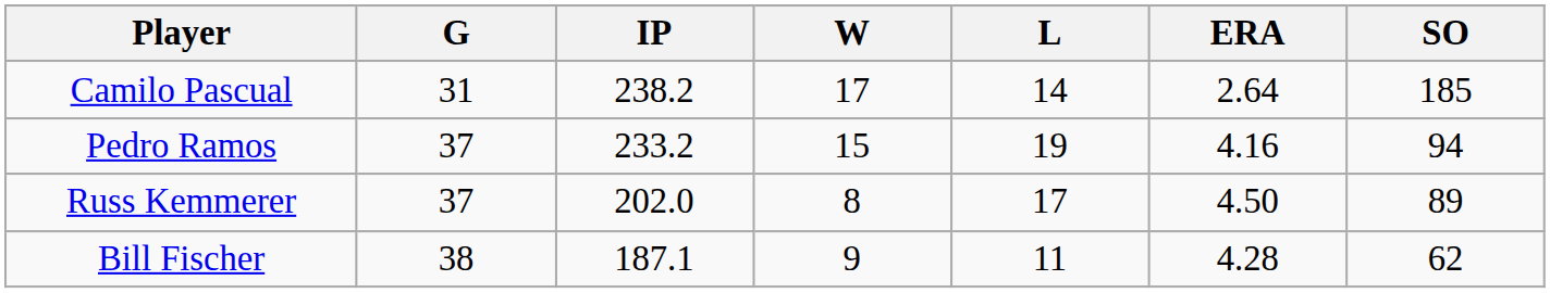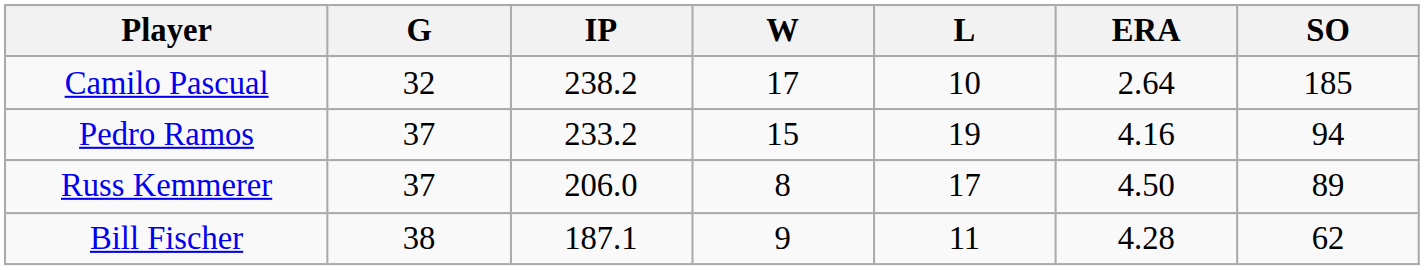Camilo Pascual | G: 31 -> 32
Camilo Pascual | L: 14 -> 10
Russ Kemmerer | IP: 202.0 -> 206.0
